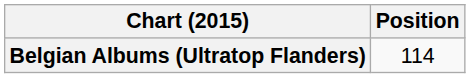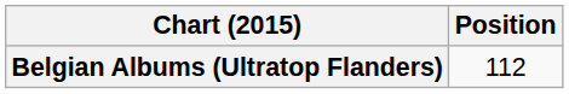Belgian Albums (Ultratop Flanders) | Position: 114 -> 112
